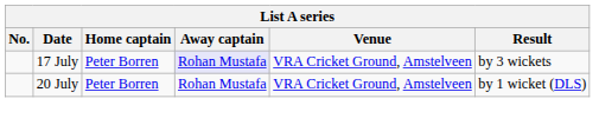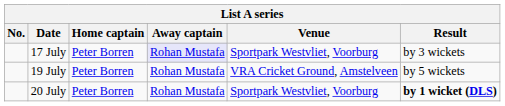17 July | Venue: VRA Cricket Ground, Amstelveen -> Sportpark Westvliet, Voorburg
+ row: 19 July | Peter Borren | Rohan Mustafa | VRA Cricket Ground, Amstelveen | by 5 wickets
20 July | Venue: VRA Cricket Ground, Amstelveen -> Sportpark Westvliet, Voorburg
20 July | Result: normal -> bold
